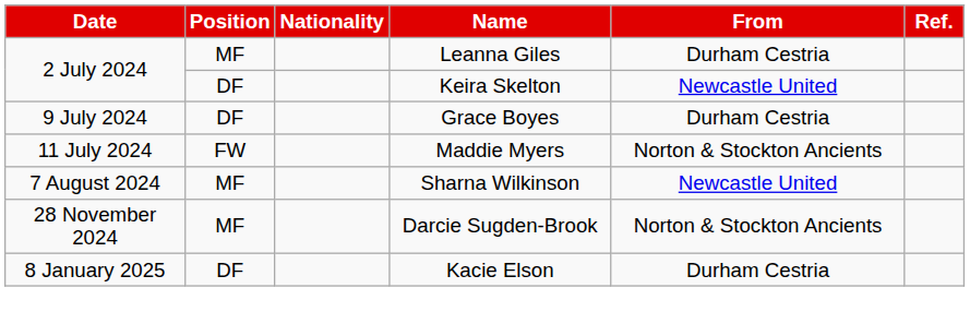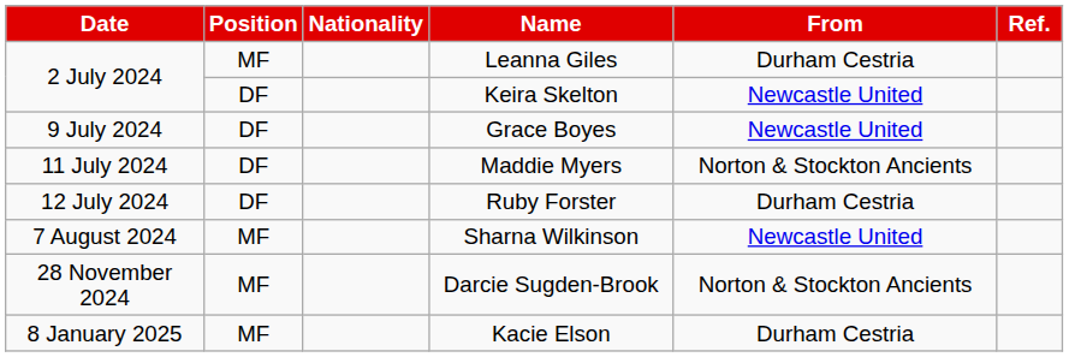Grace Boyes | From: Durham Cestria -> Newcastle United
Maddie Myers | Position: FW -> DF
+ row: 12 July 2024 | DF | Ruby Forster | Durham Cestria
Kacie Elson | Position: DF -> MF
